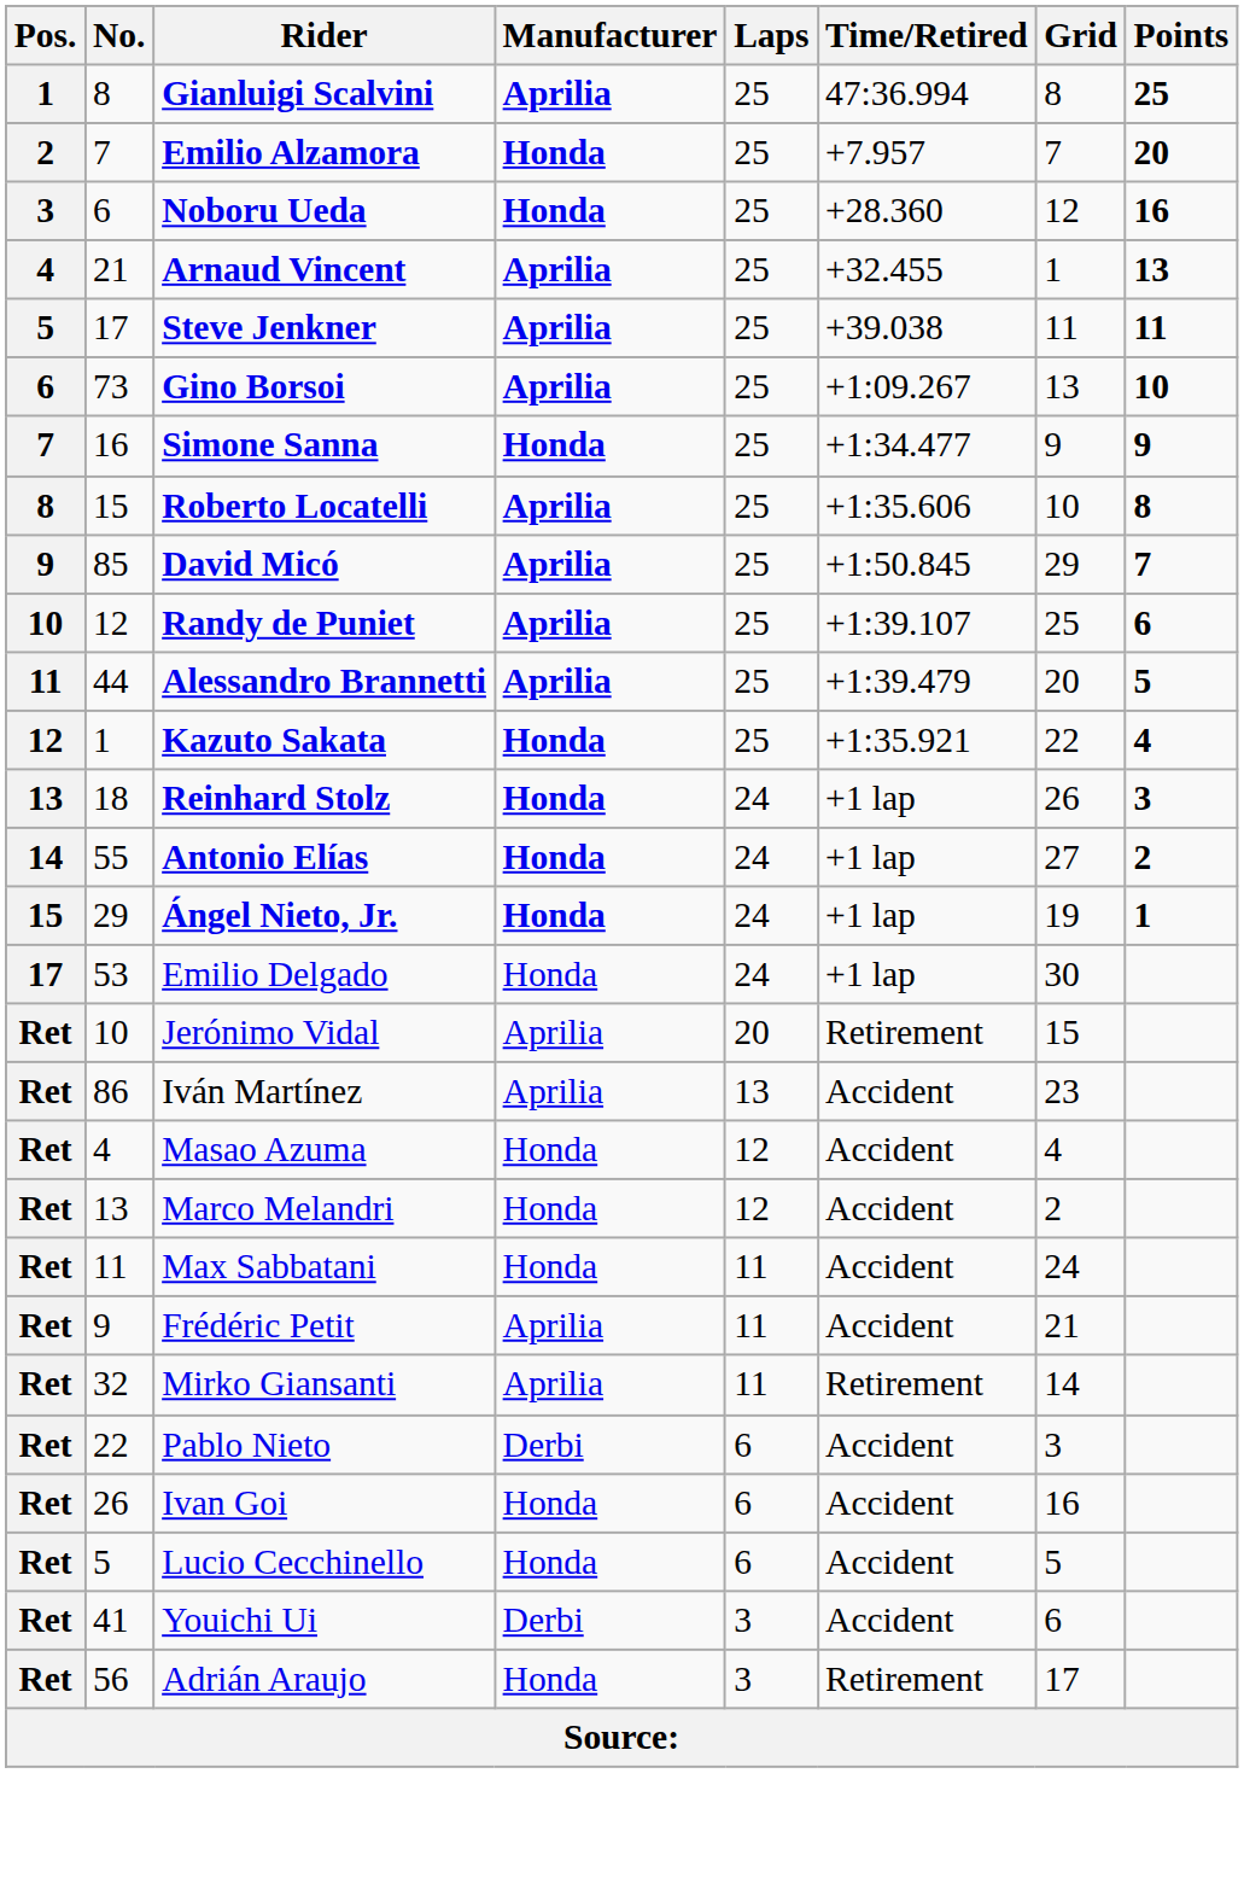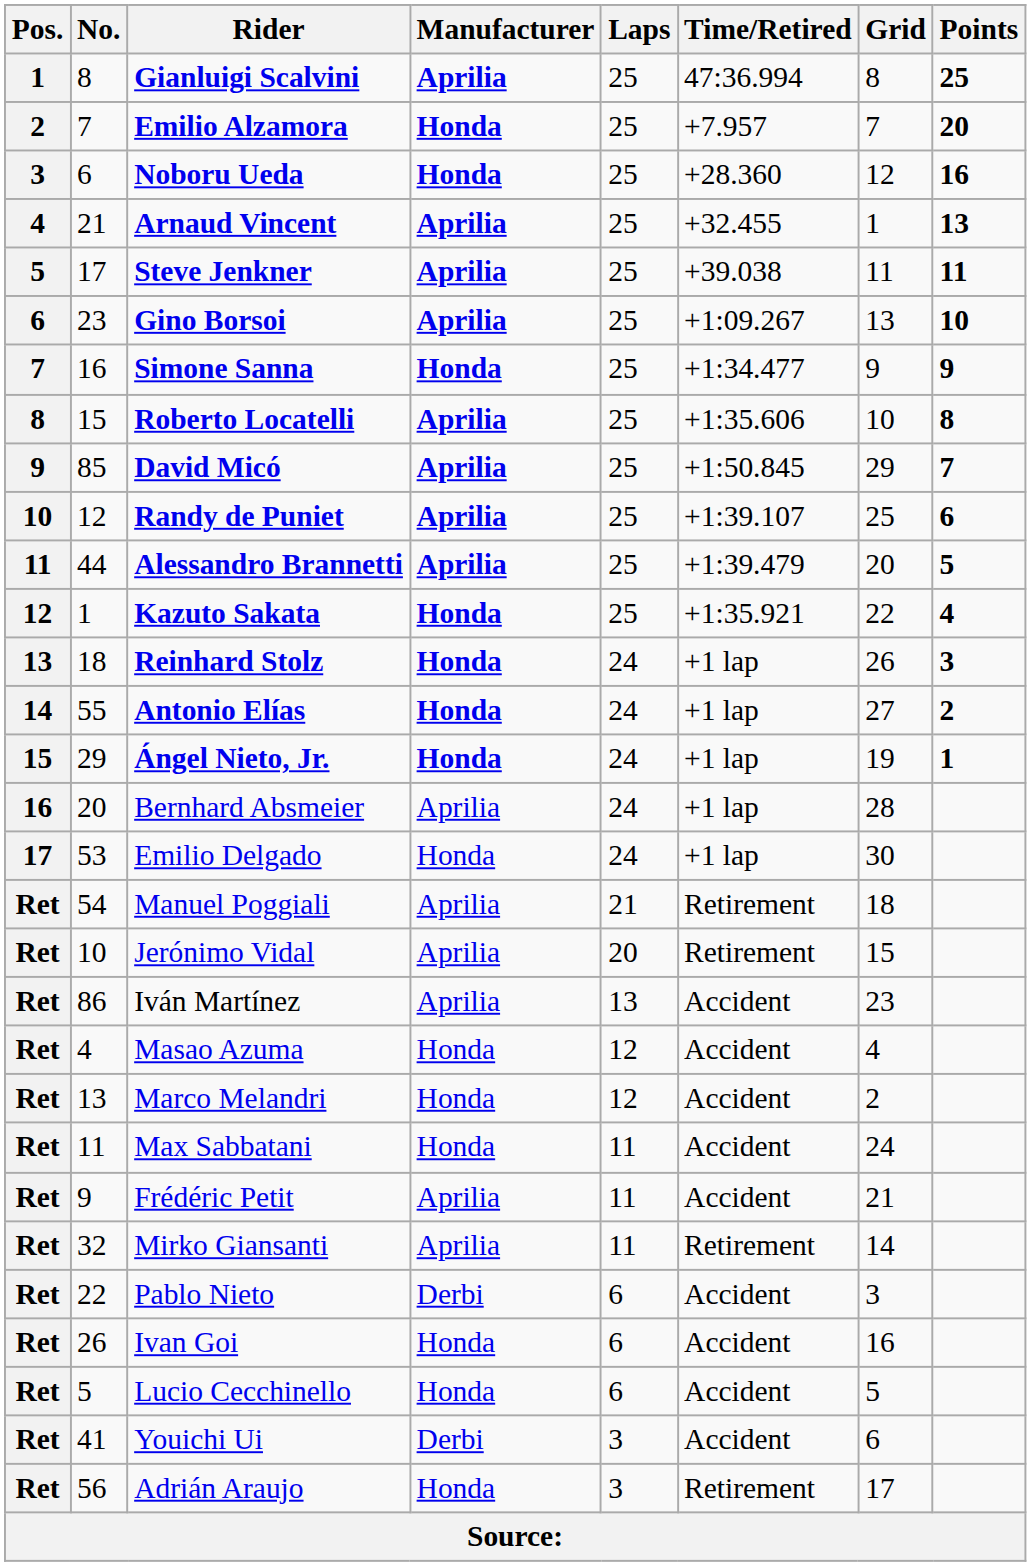Gino Borsoi | No.: 73 -> 23
+ row: 16 | 20 | Bernhard Absmeier | Aprilia | 24 | +1 lap | 28
+ row: Ret | 54 | Manuel Poggiali | Aprilia | 21 | Retirement | 18
